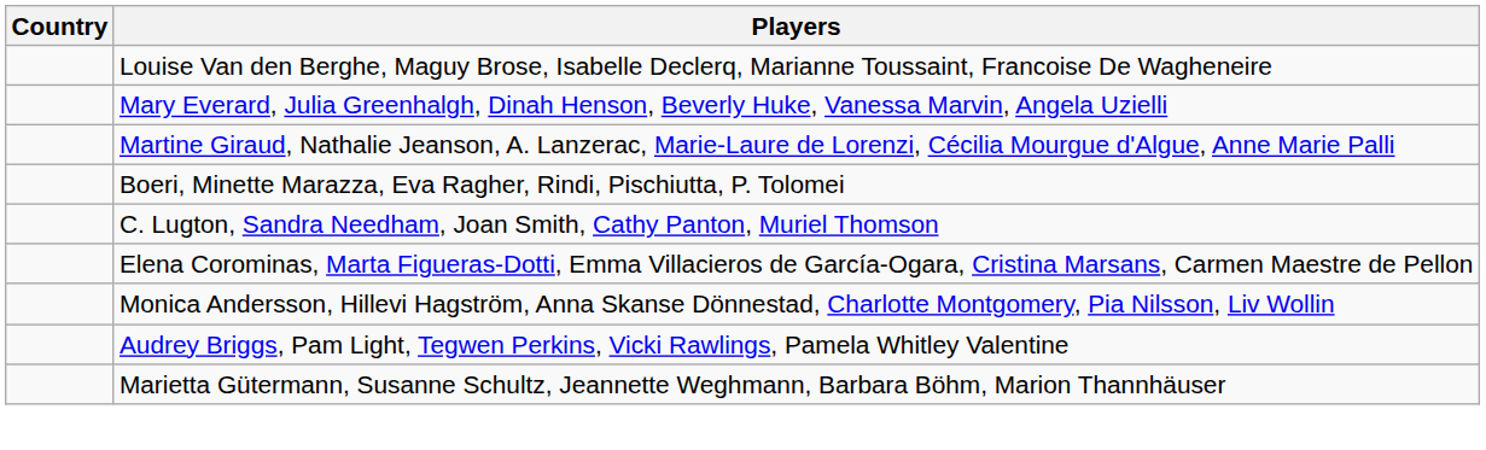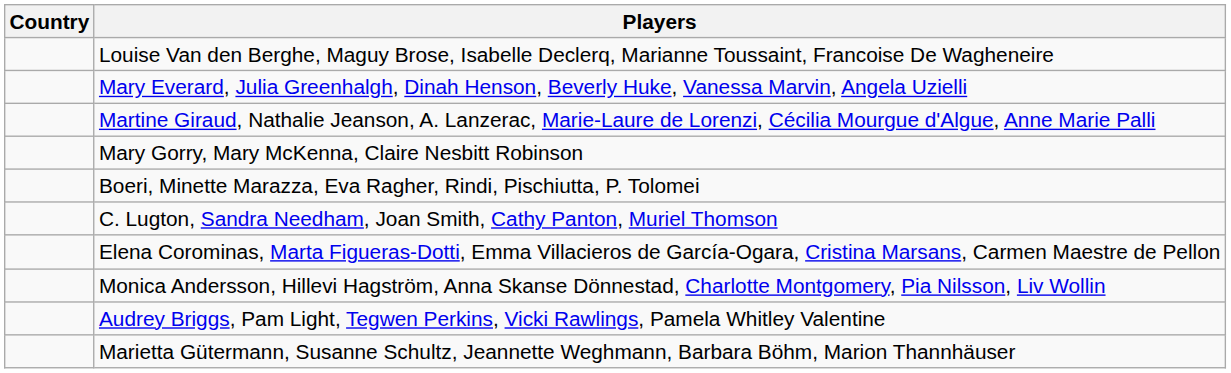+ row: Mary Gorry, Mary McKenna, Claire Nesbitt Robinson
